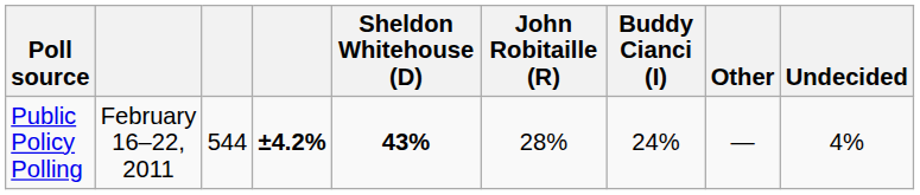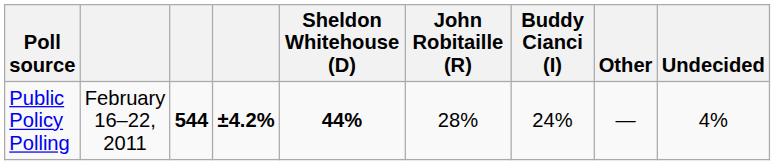Public Policy Polling | column 3: normal -> bold
Public Policy Polling | Sheldon Whitehouse (D): 43% -> 44%
